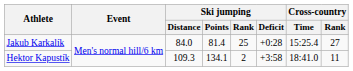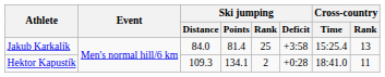Jakub Karkalík | Ski jumping / Deficit: +0:28 -> +3:58
Jakub Karkalík | Cross-country / Rank: 27 -> 13
Hektor Kapustík | Ski jumping / Deficit: +3:58 -> +0:28
